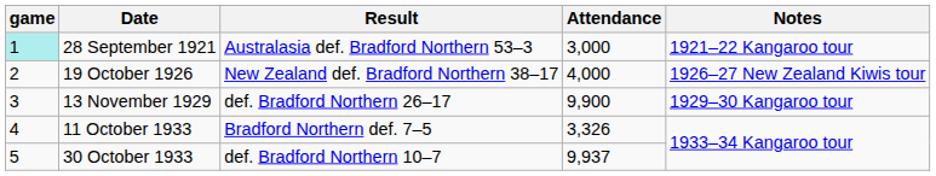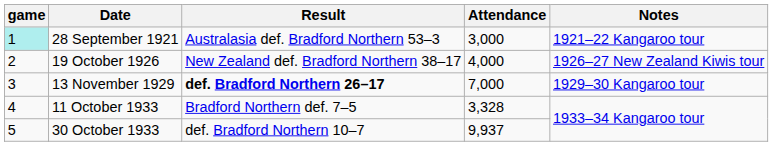13 November 1929 | Result: normal -> bold
13 November 1929 | Attendance: 9,900 -> 7,000
11 October 1933 | Attendance: 3,326 -> 3,328
